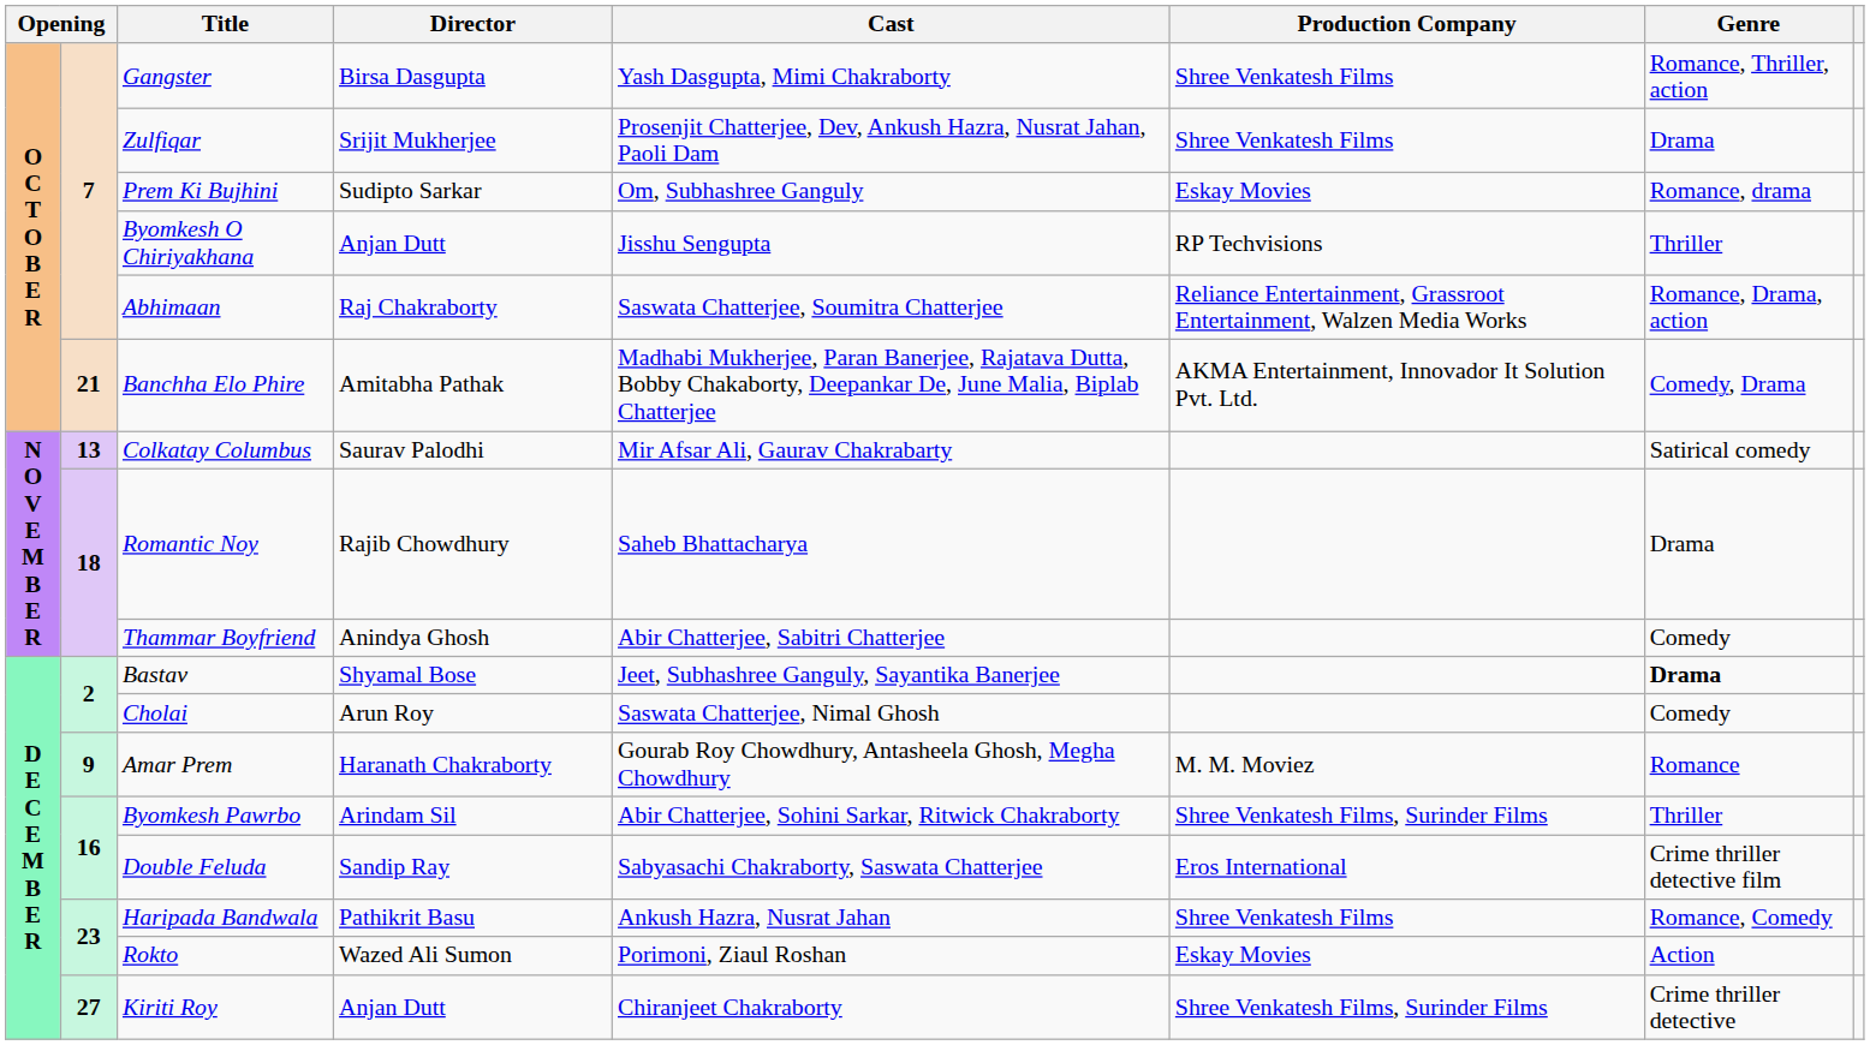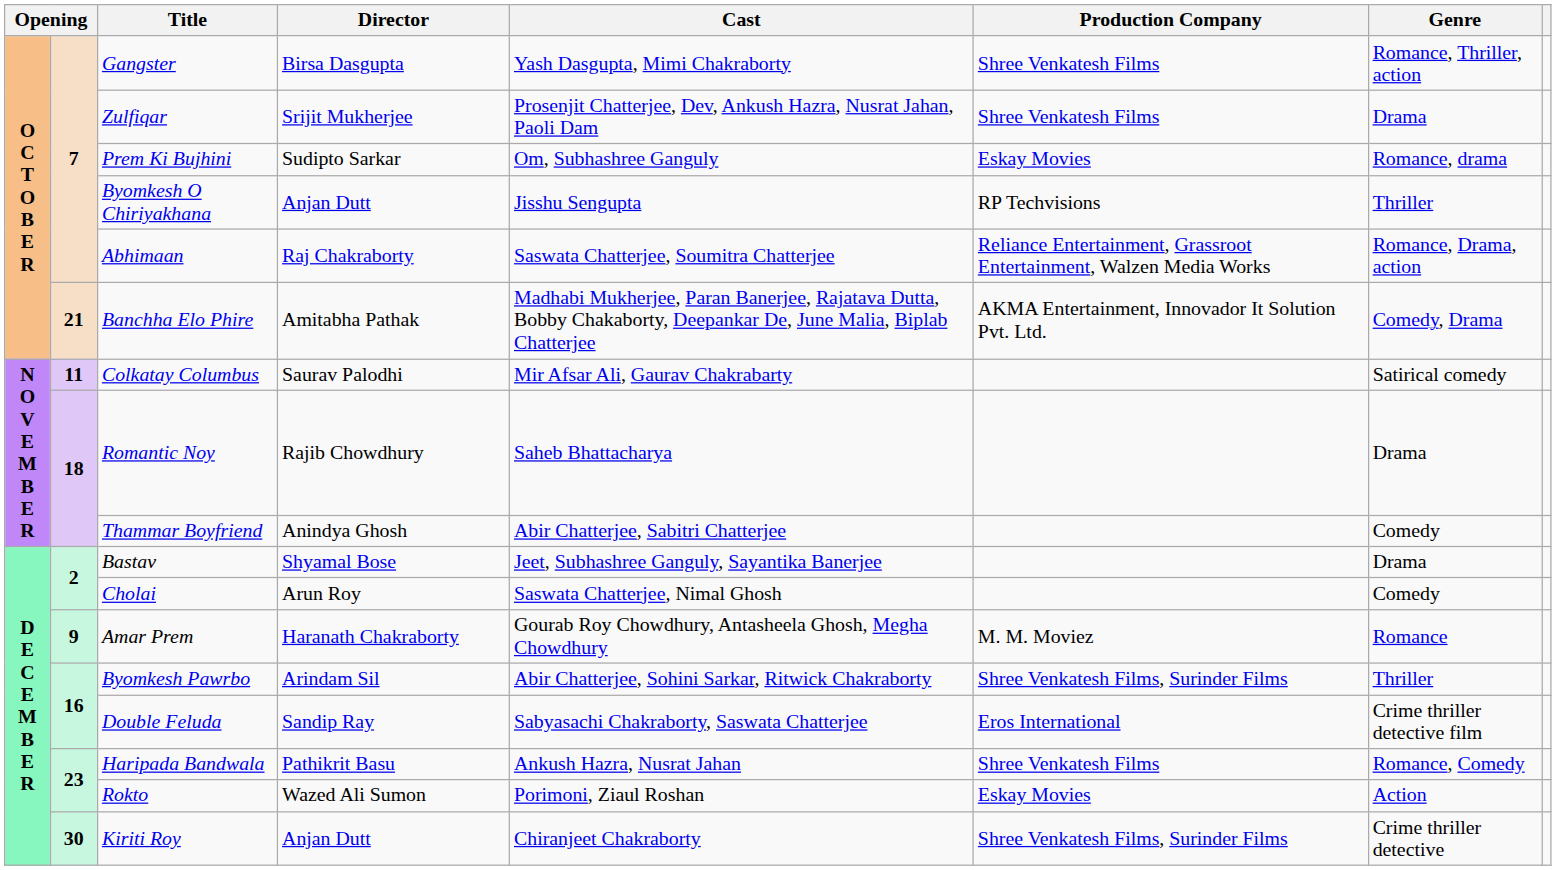Colkatay Columbus | column 2: 13 -> 11
Bastav | Genre: bold -> normal
Kiriti Roy | column 2: 27 -> 30
